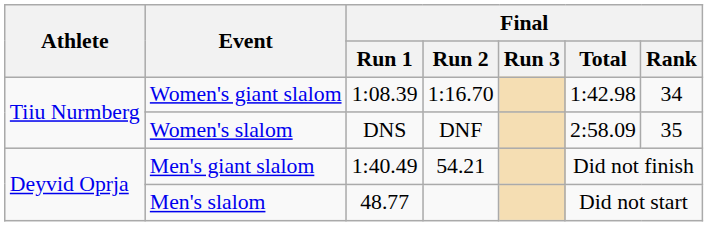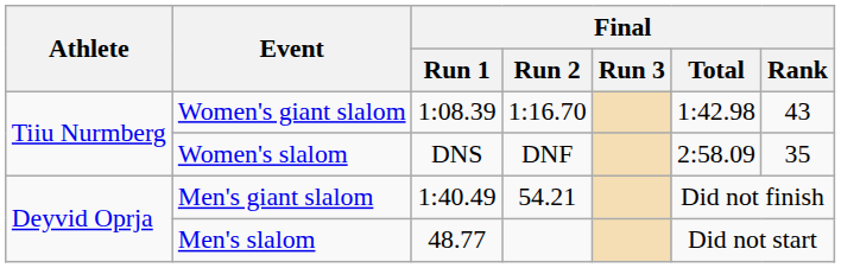Women's giant slalom | Final / Rank: 34 -> 43
